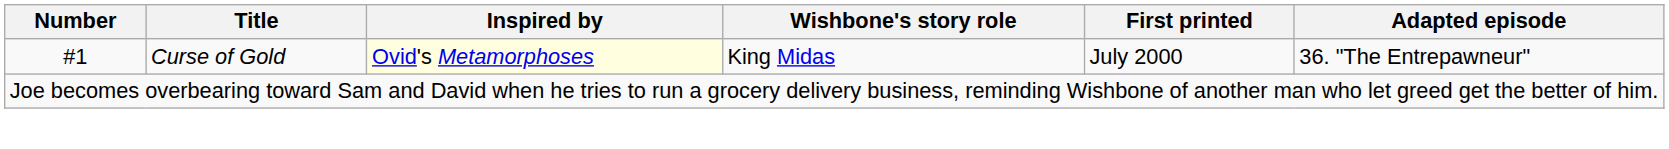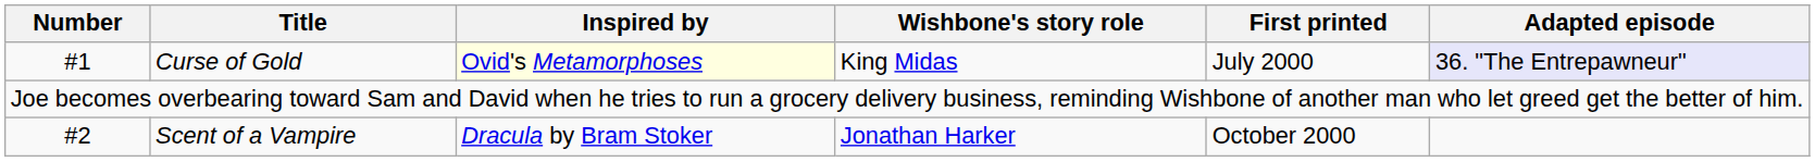Curse of Gold | Adapted episode: no background -> lavender background
+ row: #2 | Scent of a Vampire | Dracula by Bram Stoker | Jonathan Harker | October 2000
